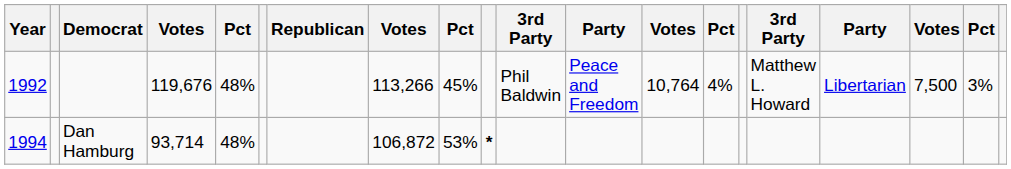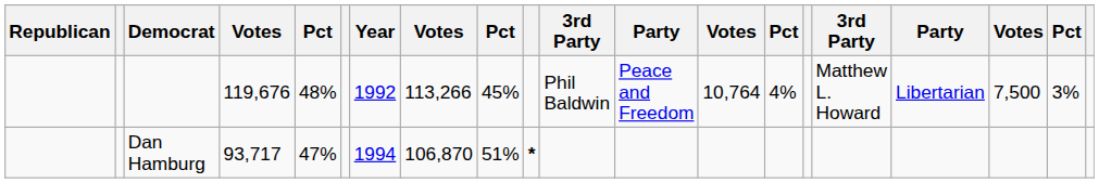columns swapped: Year <-> Republican
Dan Hamburg | column 4: 93,714 -> 93,717
Dan Hamburg | column 5: 48% -> 47%
Dan Hamburg | column 8: 106,872 -> 106,870
Dan Hamburg | column 9: 53% -> 51%
